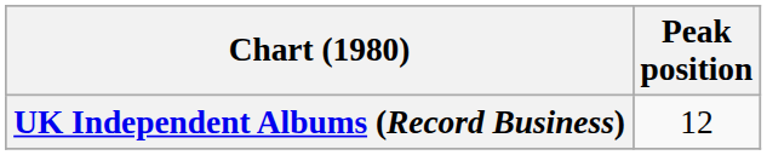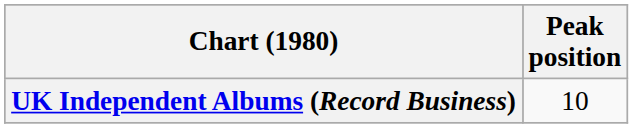UK Independent Albums (Record Business) | Peak position: 12 -> 10
